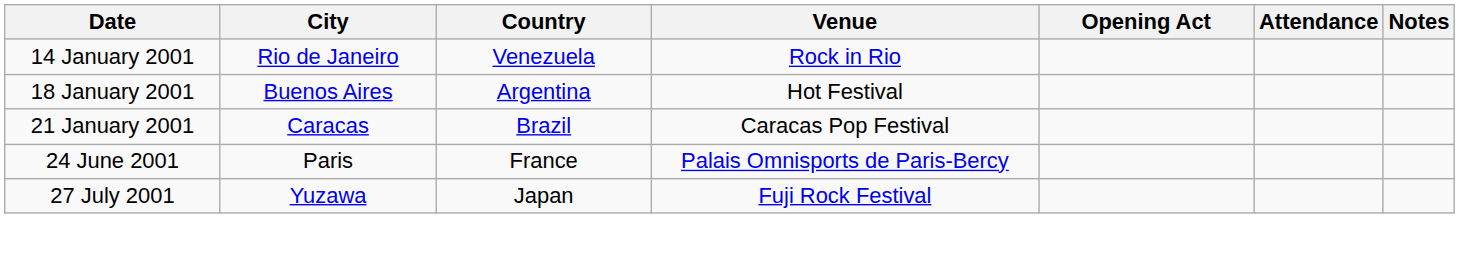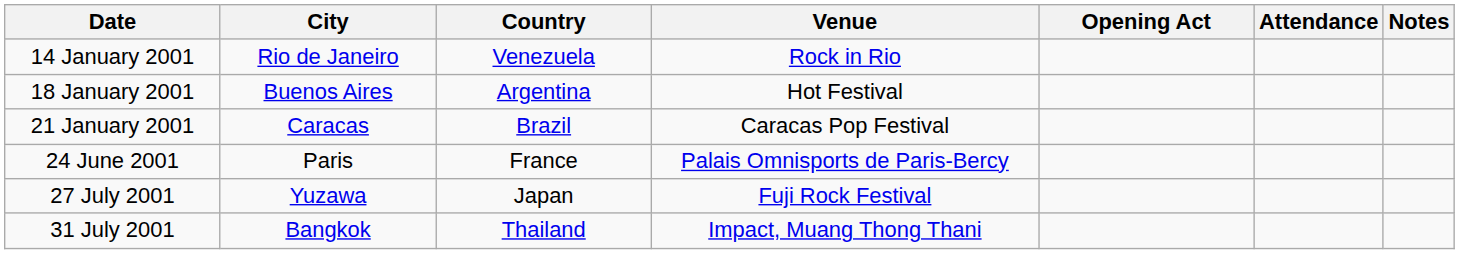+ row: 31 July 2001 | Bangkok | Thailand | Impact, Muang Thong Thani
